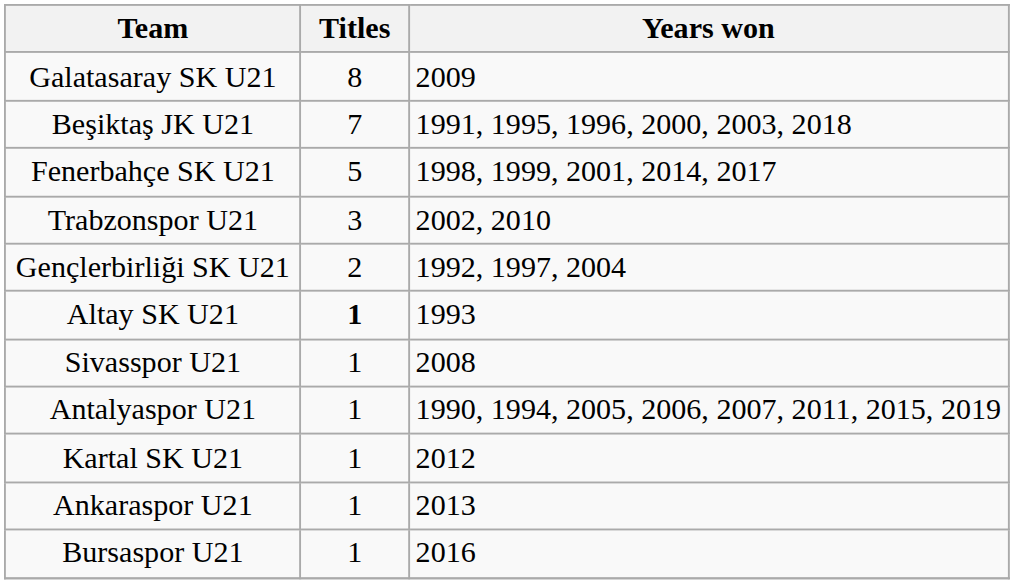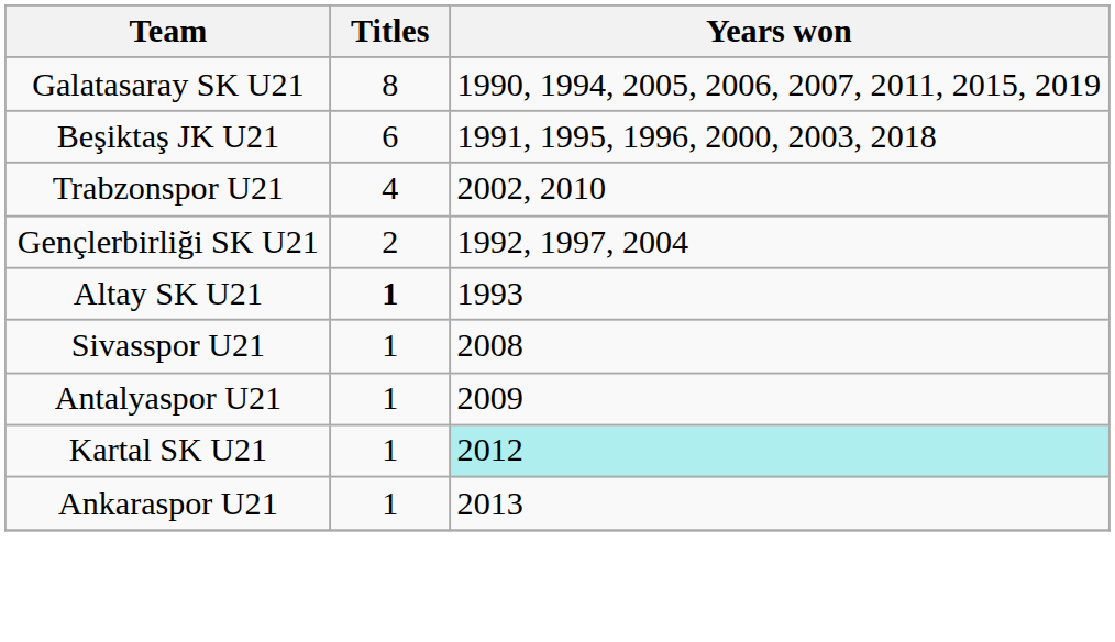Galatasaray SK U21 | Years won: 2009 -> 1990, 1994, 2005, 2006, 2007, 2011, 2015, 2019
Beşiktaş JK U21 | Titles: 7 -> 6
- row: Fenerbahçe SK U21 | 5 | 1998, 1999, 2001, 2014, 2017
Trabzonspor U21 | Titles: 3 -> 4
Antalyaspor U21 | Years won: 1990, 1994, 2005, 2006, 2007, 2011, 2015, 2019 -> 2009
Kartal SK U21 | Years won: no background -> paleturquoise background
- row: Bursaspor U21 | 1 | 2016
